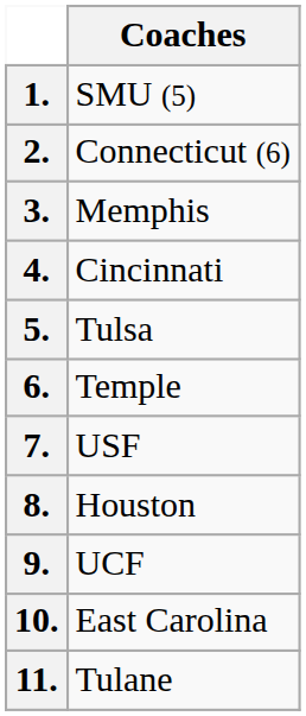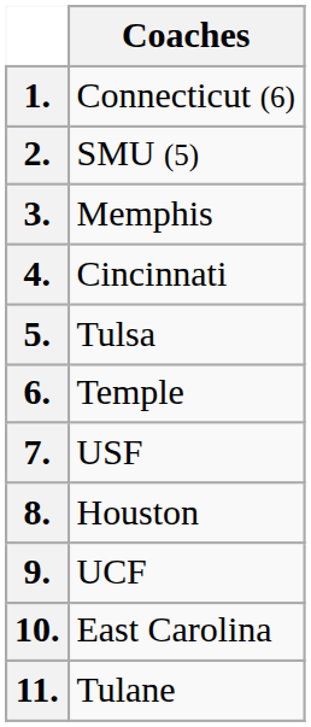1. | Coaches: SMU (5) -> Connecticut (6)
2. | Coaches: Connecticut (6) -> SMU (5)
